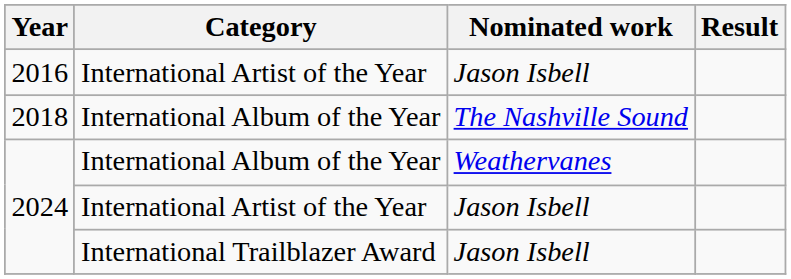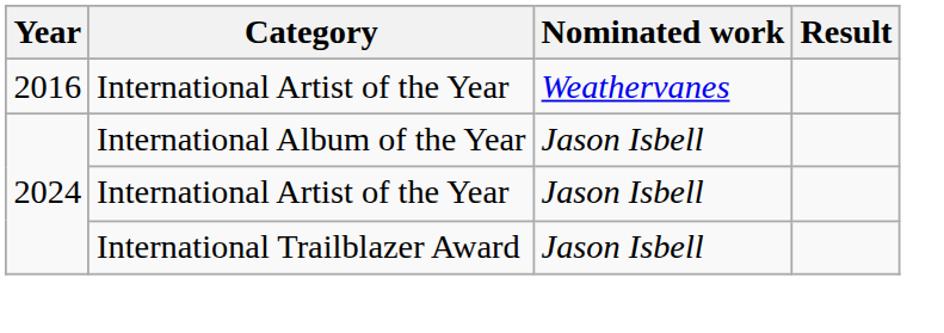2016 | Nominated work: Jason Isbell -> Weathervanes
- row: 2018 | International Album of the Year | The Nashville Sound
2024 / International Album of the Year | Nominated work: Weathervanes -> Jason Isbell
